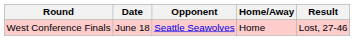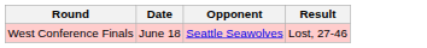- column: Home/Away | Home
